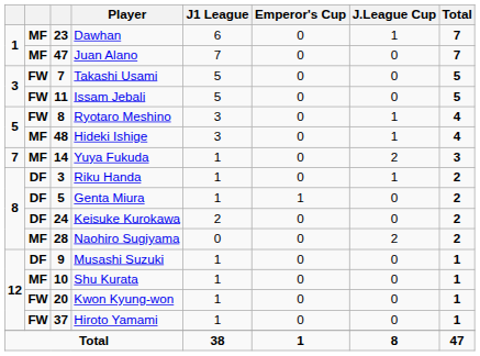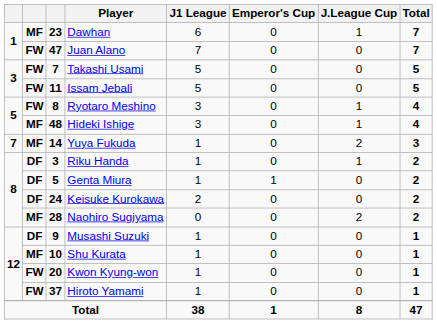Juan Alano | column 2: MF -> FW
